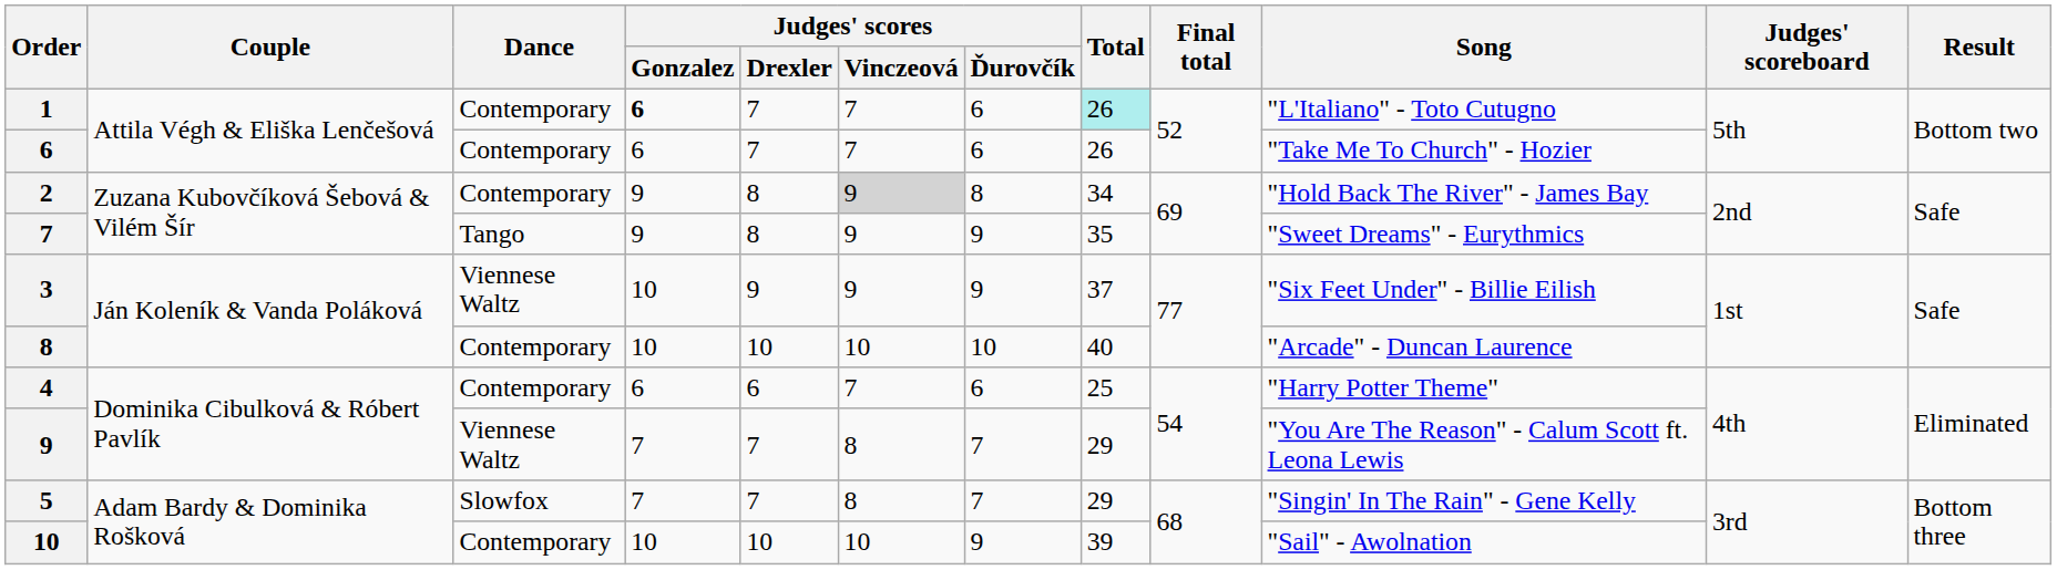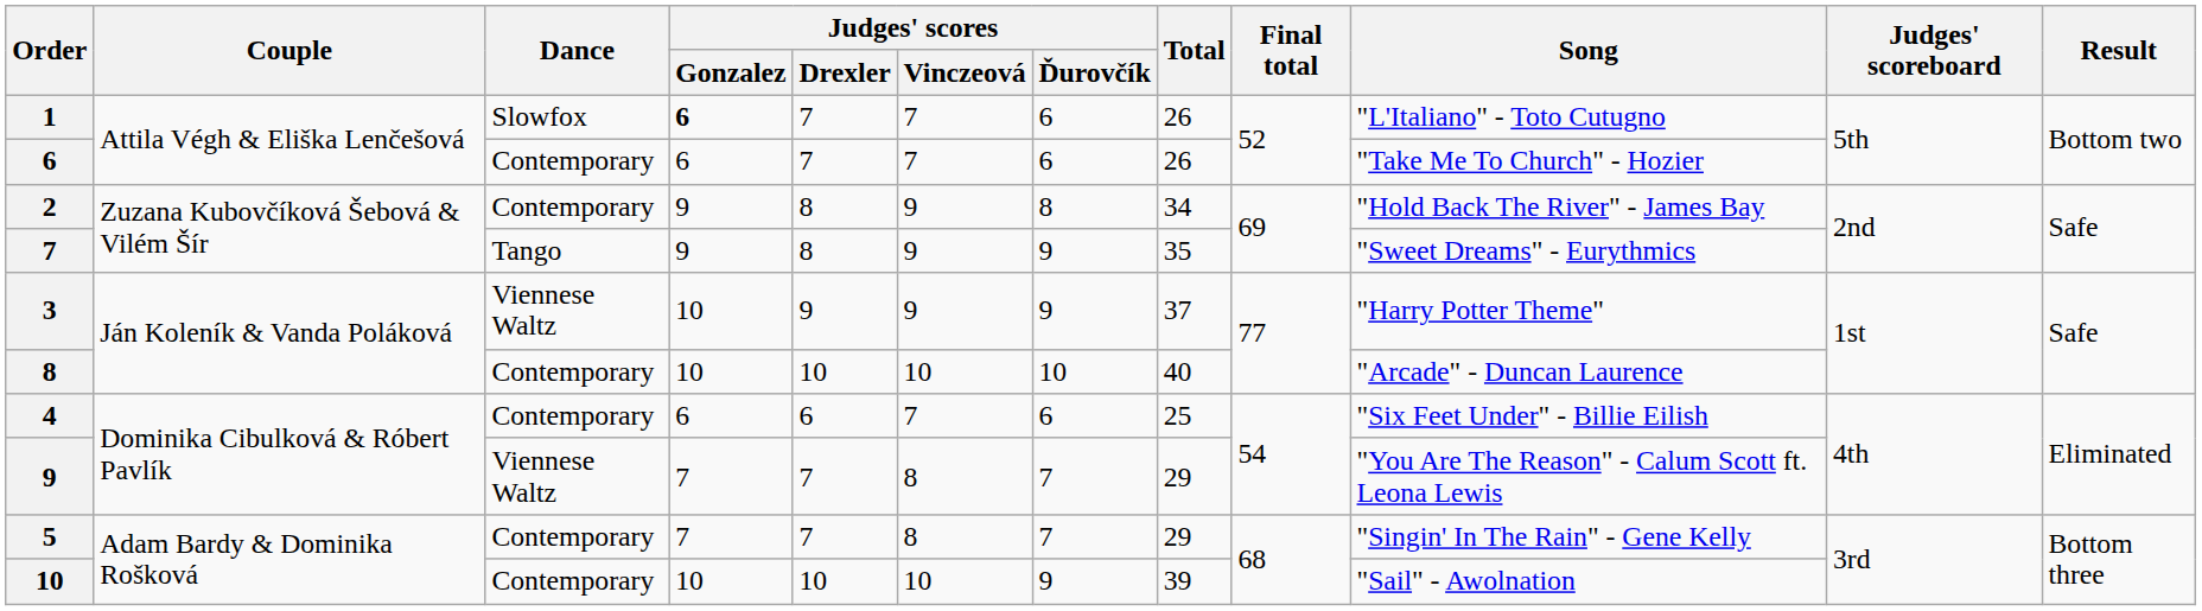1 | Dance: Contemporary -> Slowfox
1 | Total: paleturquoise background -> no background
2 | Judges' scores / Vinczeová: lightgrey background -> no background
3 | Song: "Six Feet Under" - Billie Eilish -> "Harry Potter Theme"
4 | Song: "Harry Potter Theme" -> "Six Feet Under" - Billie Eilish
5 | Dance: Slowfox -> Contemporary
